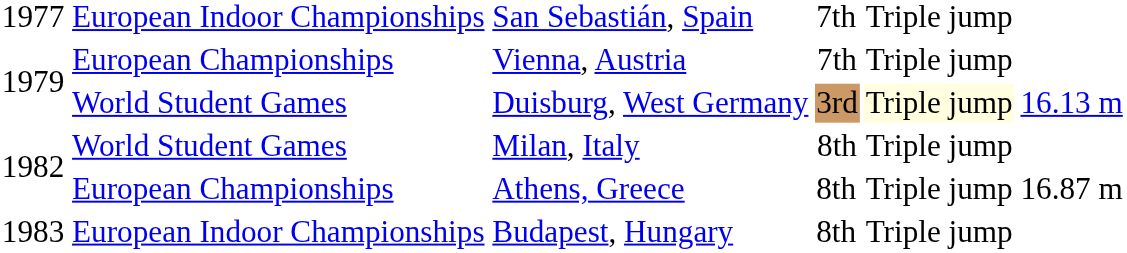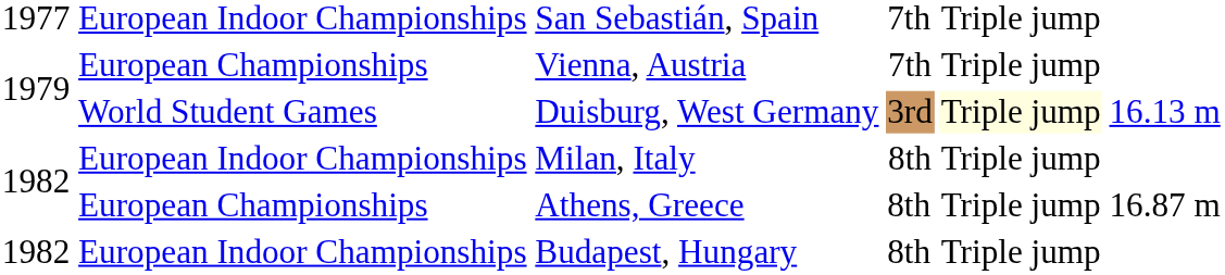Milan, Italy | column 2: World Student Games -> European Indoor Championships
Budapest, Hungary | column 1: 1983 -> 1982
